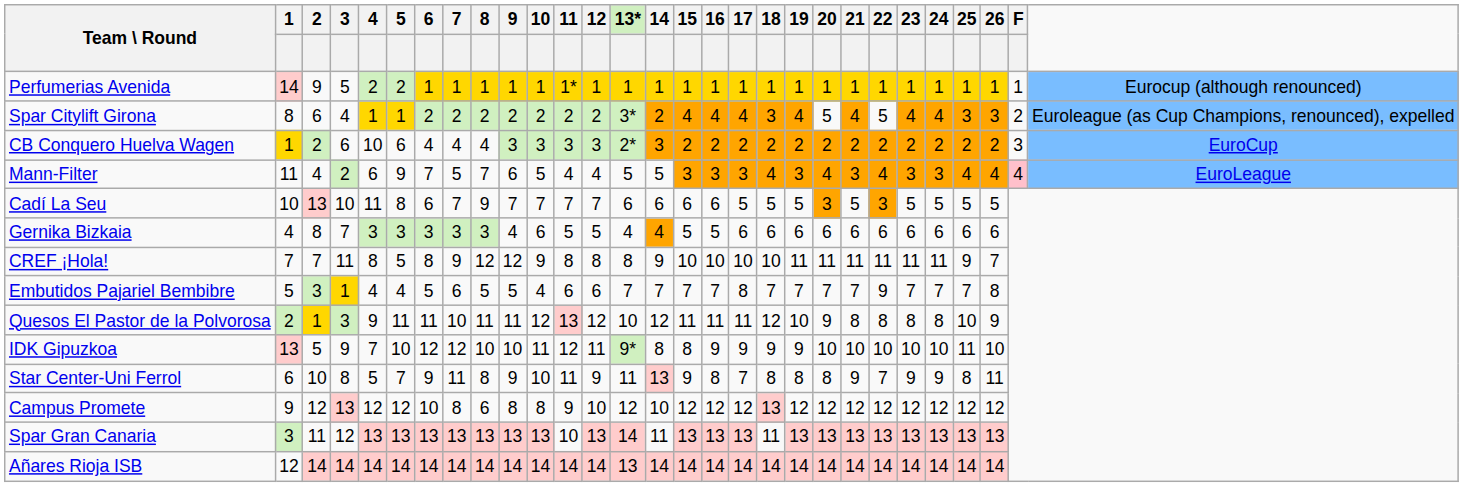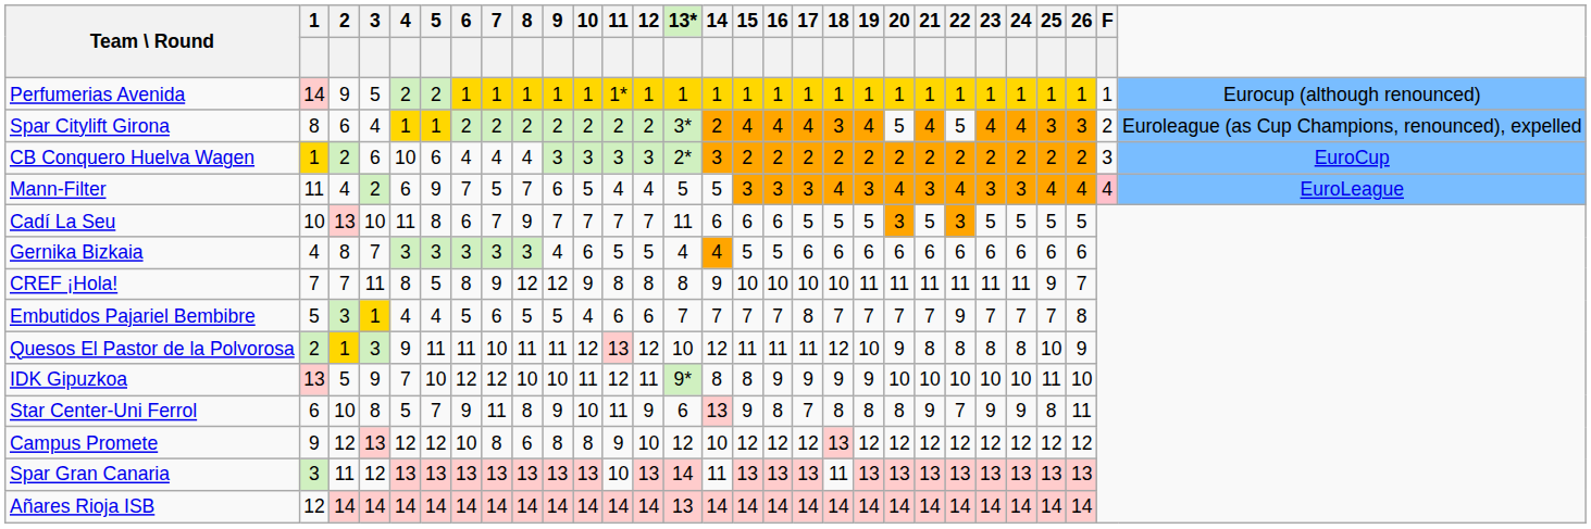Cadí La Seu | 13*: 6 -> 11
Star Center-Uni Ferrol | 13*: 11 -> 6
